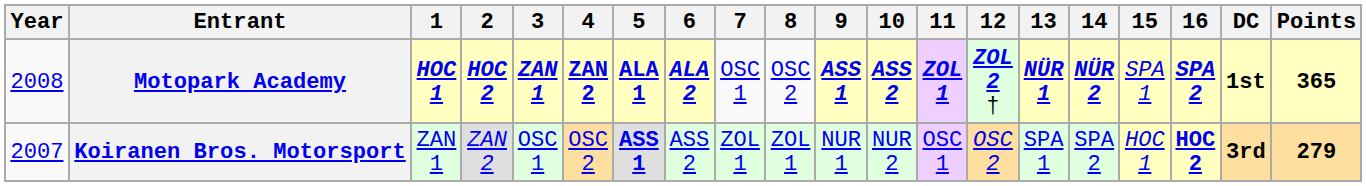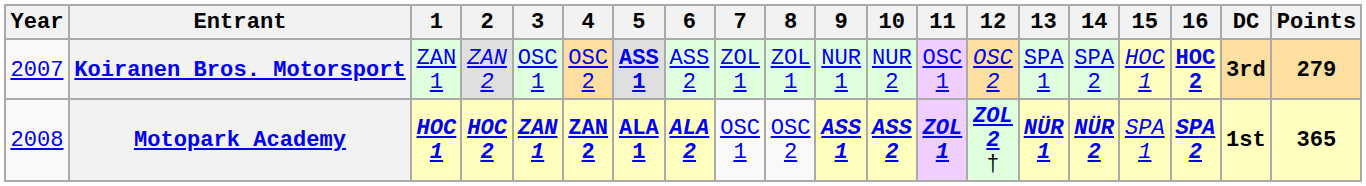rows swapped: Koiranen Bros. Motorsport <-> Motopark Academy
